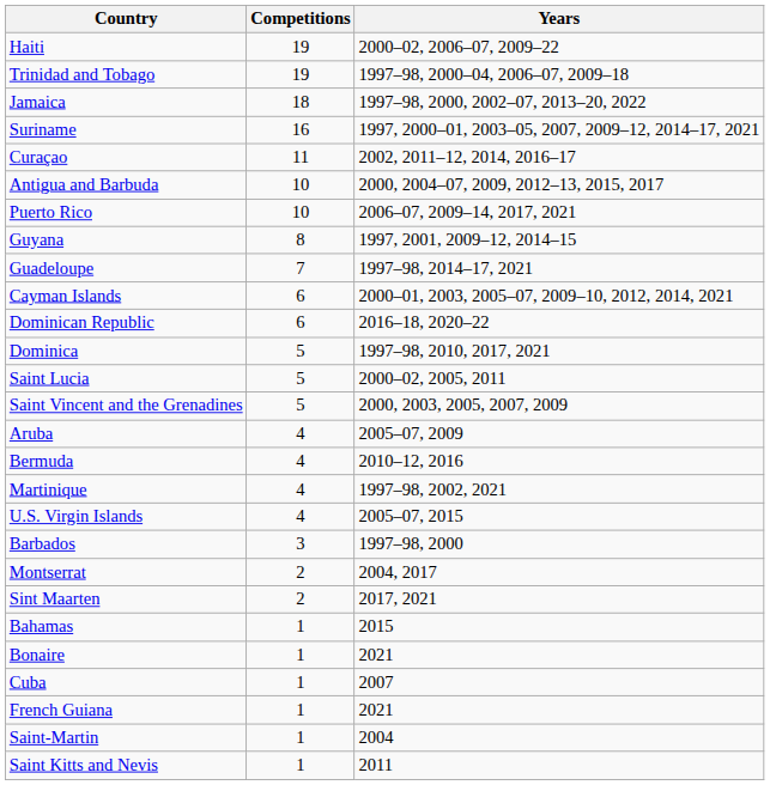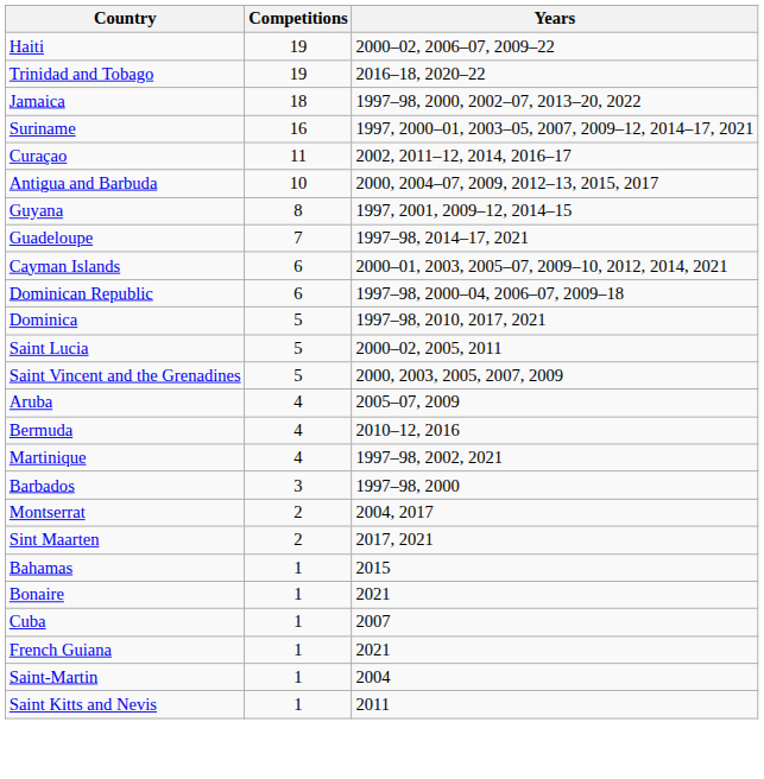Trinidad and Tobago | Years: 1997–98, 2000–04, 2006–07, 2009–18 -> 2016–18, 2020–22
- row: Puerto Rico | 10 | 2006–07, 2009–14, 2017, 2021
Dominican Republic | Years: 2016–18, 2020–22 -> 1997–98, 2000–04, 2006–07, 2009–18
- row: U.S. Virgin Islands | 4 | 2005–07, 2015
